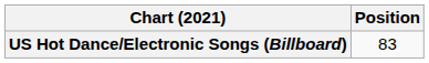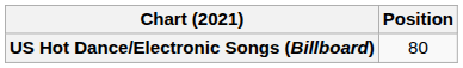US Hot Dance/Electronic Songs (Billboard) | Position: 83 -> 80
